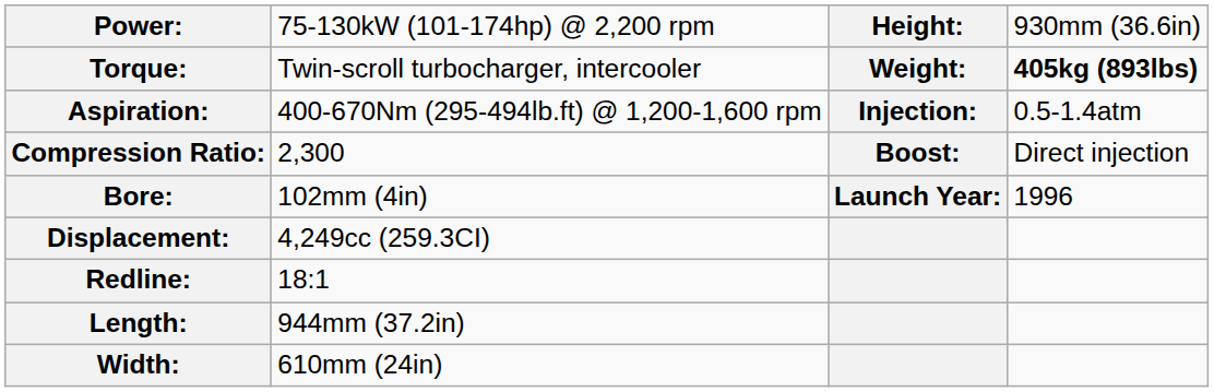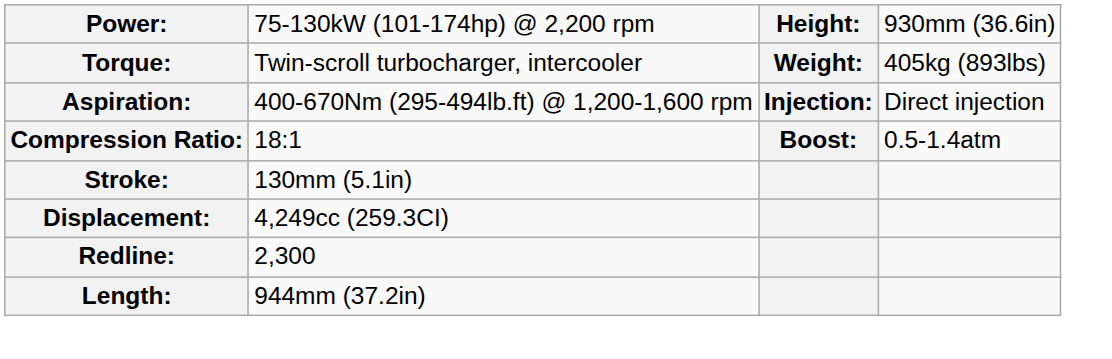Torque: | column 4: bold -> normal
Aspiration: | column 4: 0.5-1.4atm -> Direct injection
Compression Ratio: | column 2: 2,300 -> 18:1
Compression Ratio: | column 4: Direct injection -> 0.5-1.4atm
- row: Bore: | 102mm (4in) | Launch Year: | 1996
+ row: Stroke: | 130mm (5.1in)
Redline: | column 2: 18:1 -> 2,300
- row: Width: | 610mm (24in)
